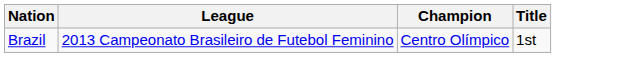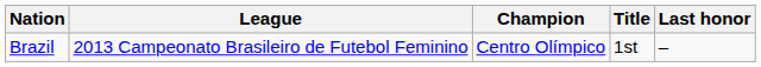+ column: Last honor | –
